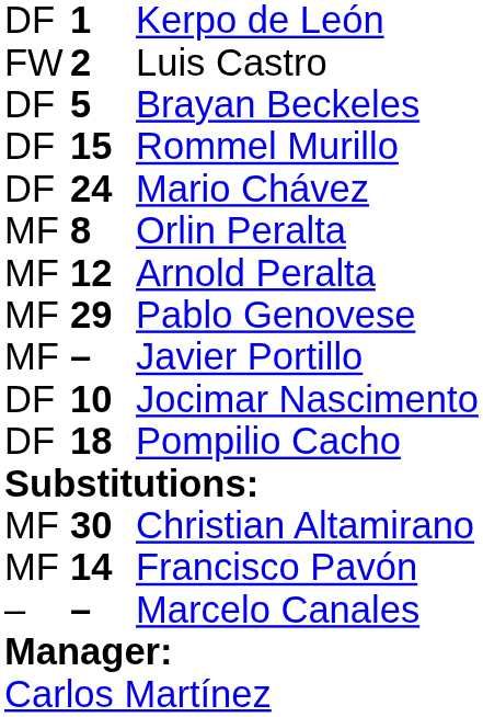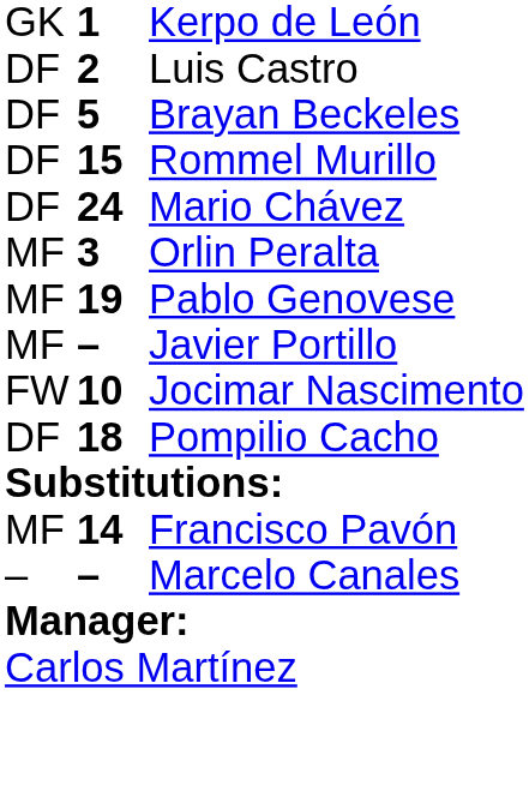Kerpo de León | column 1: DF -> GK
Luis Castro | column 1: FW -> DF
Orlin Peralta | column 2: 8 -> 3
- row: MF | 12 | Arnold Peralta
Pablo Genovese | column 2: 29 -> 19
Jocimar Nascimento | column 1: DF -> FW
- row: MF | 30 | Christian Altamirano
